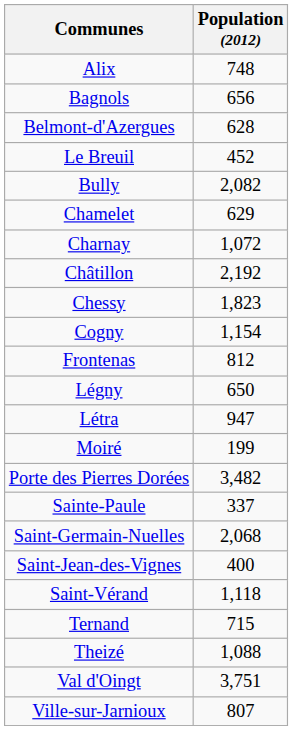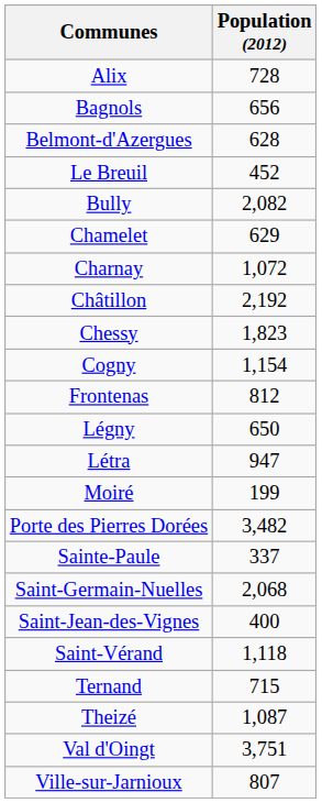Alix | Population (2012): 748 -> 728
Theizé | Population (2012): 1,088 -> 1,087
